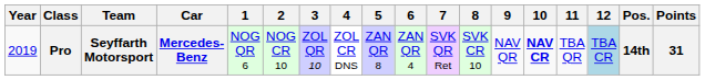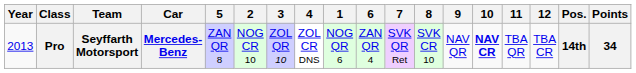columns swapped: 1 <-> 5
Pro | Year: 2019 -> 2013
Pro | 12: lightblue background -> no background
Pro | Points: 31 -> 34
